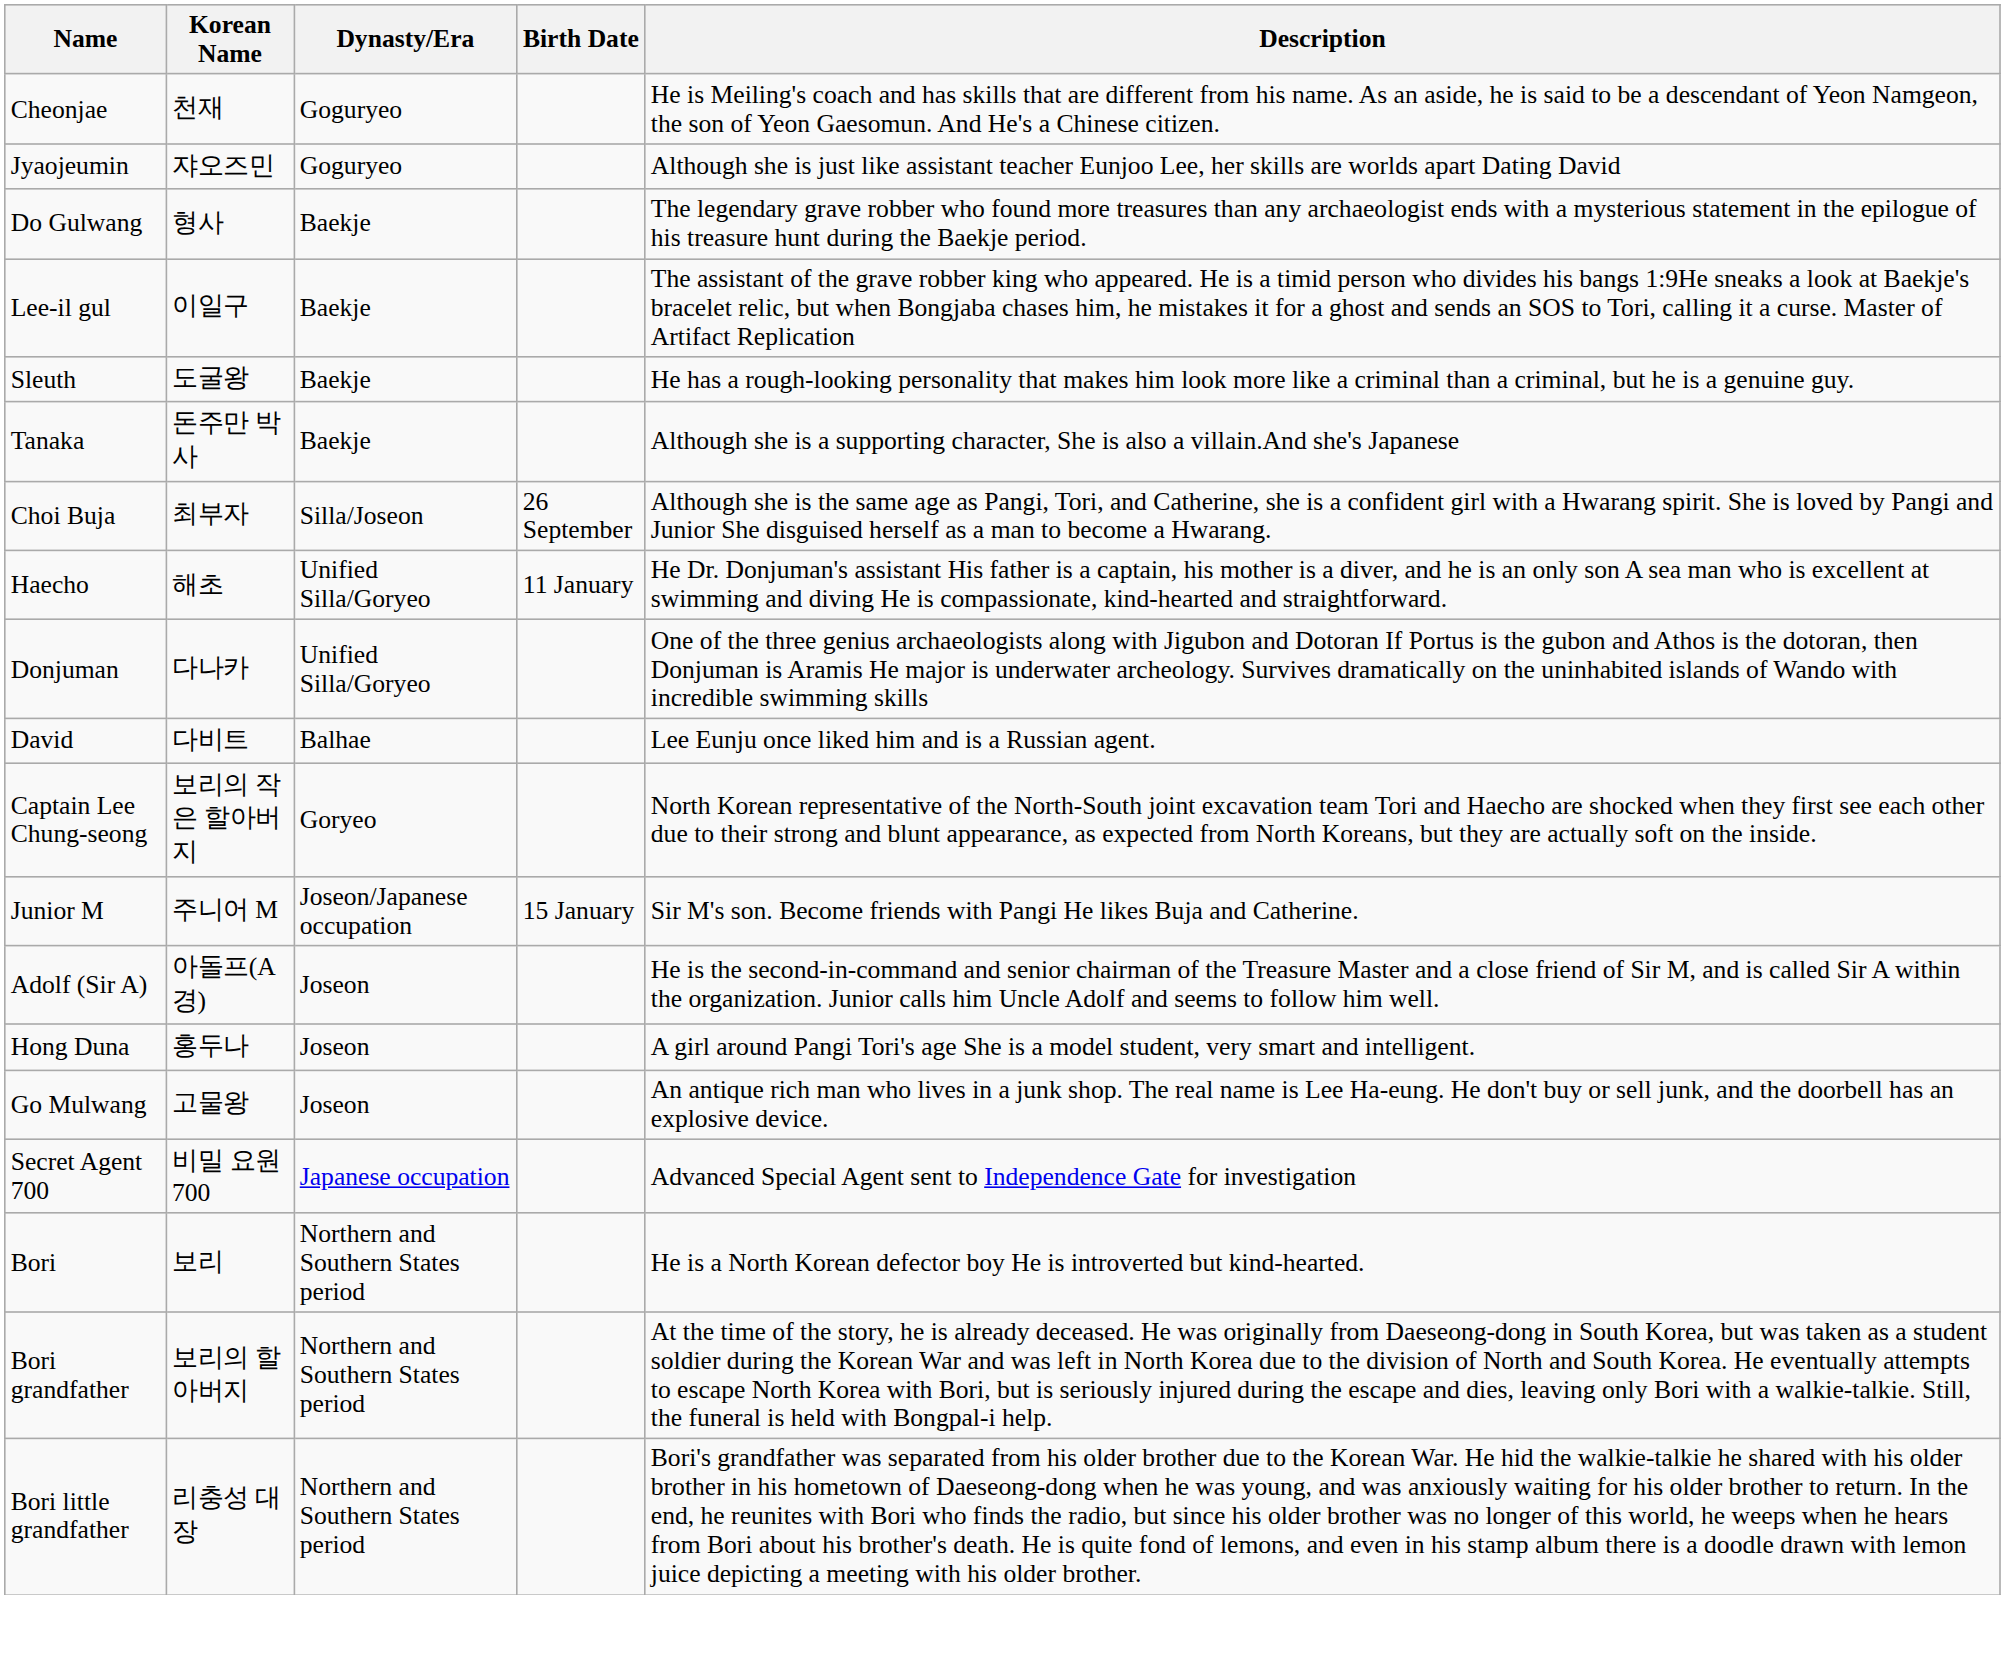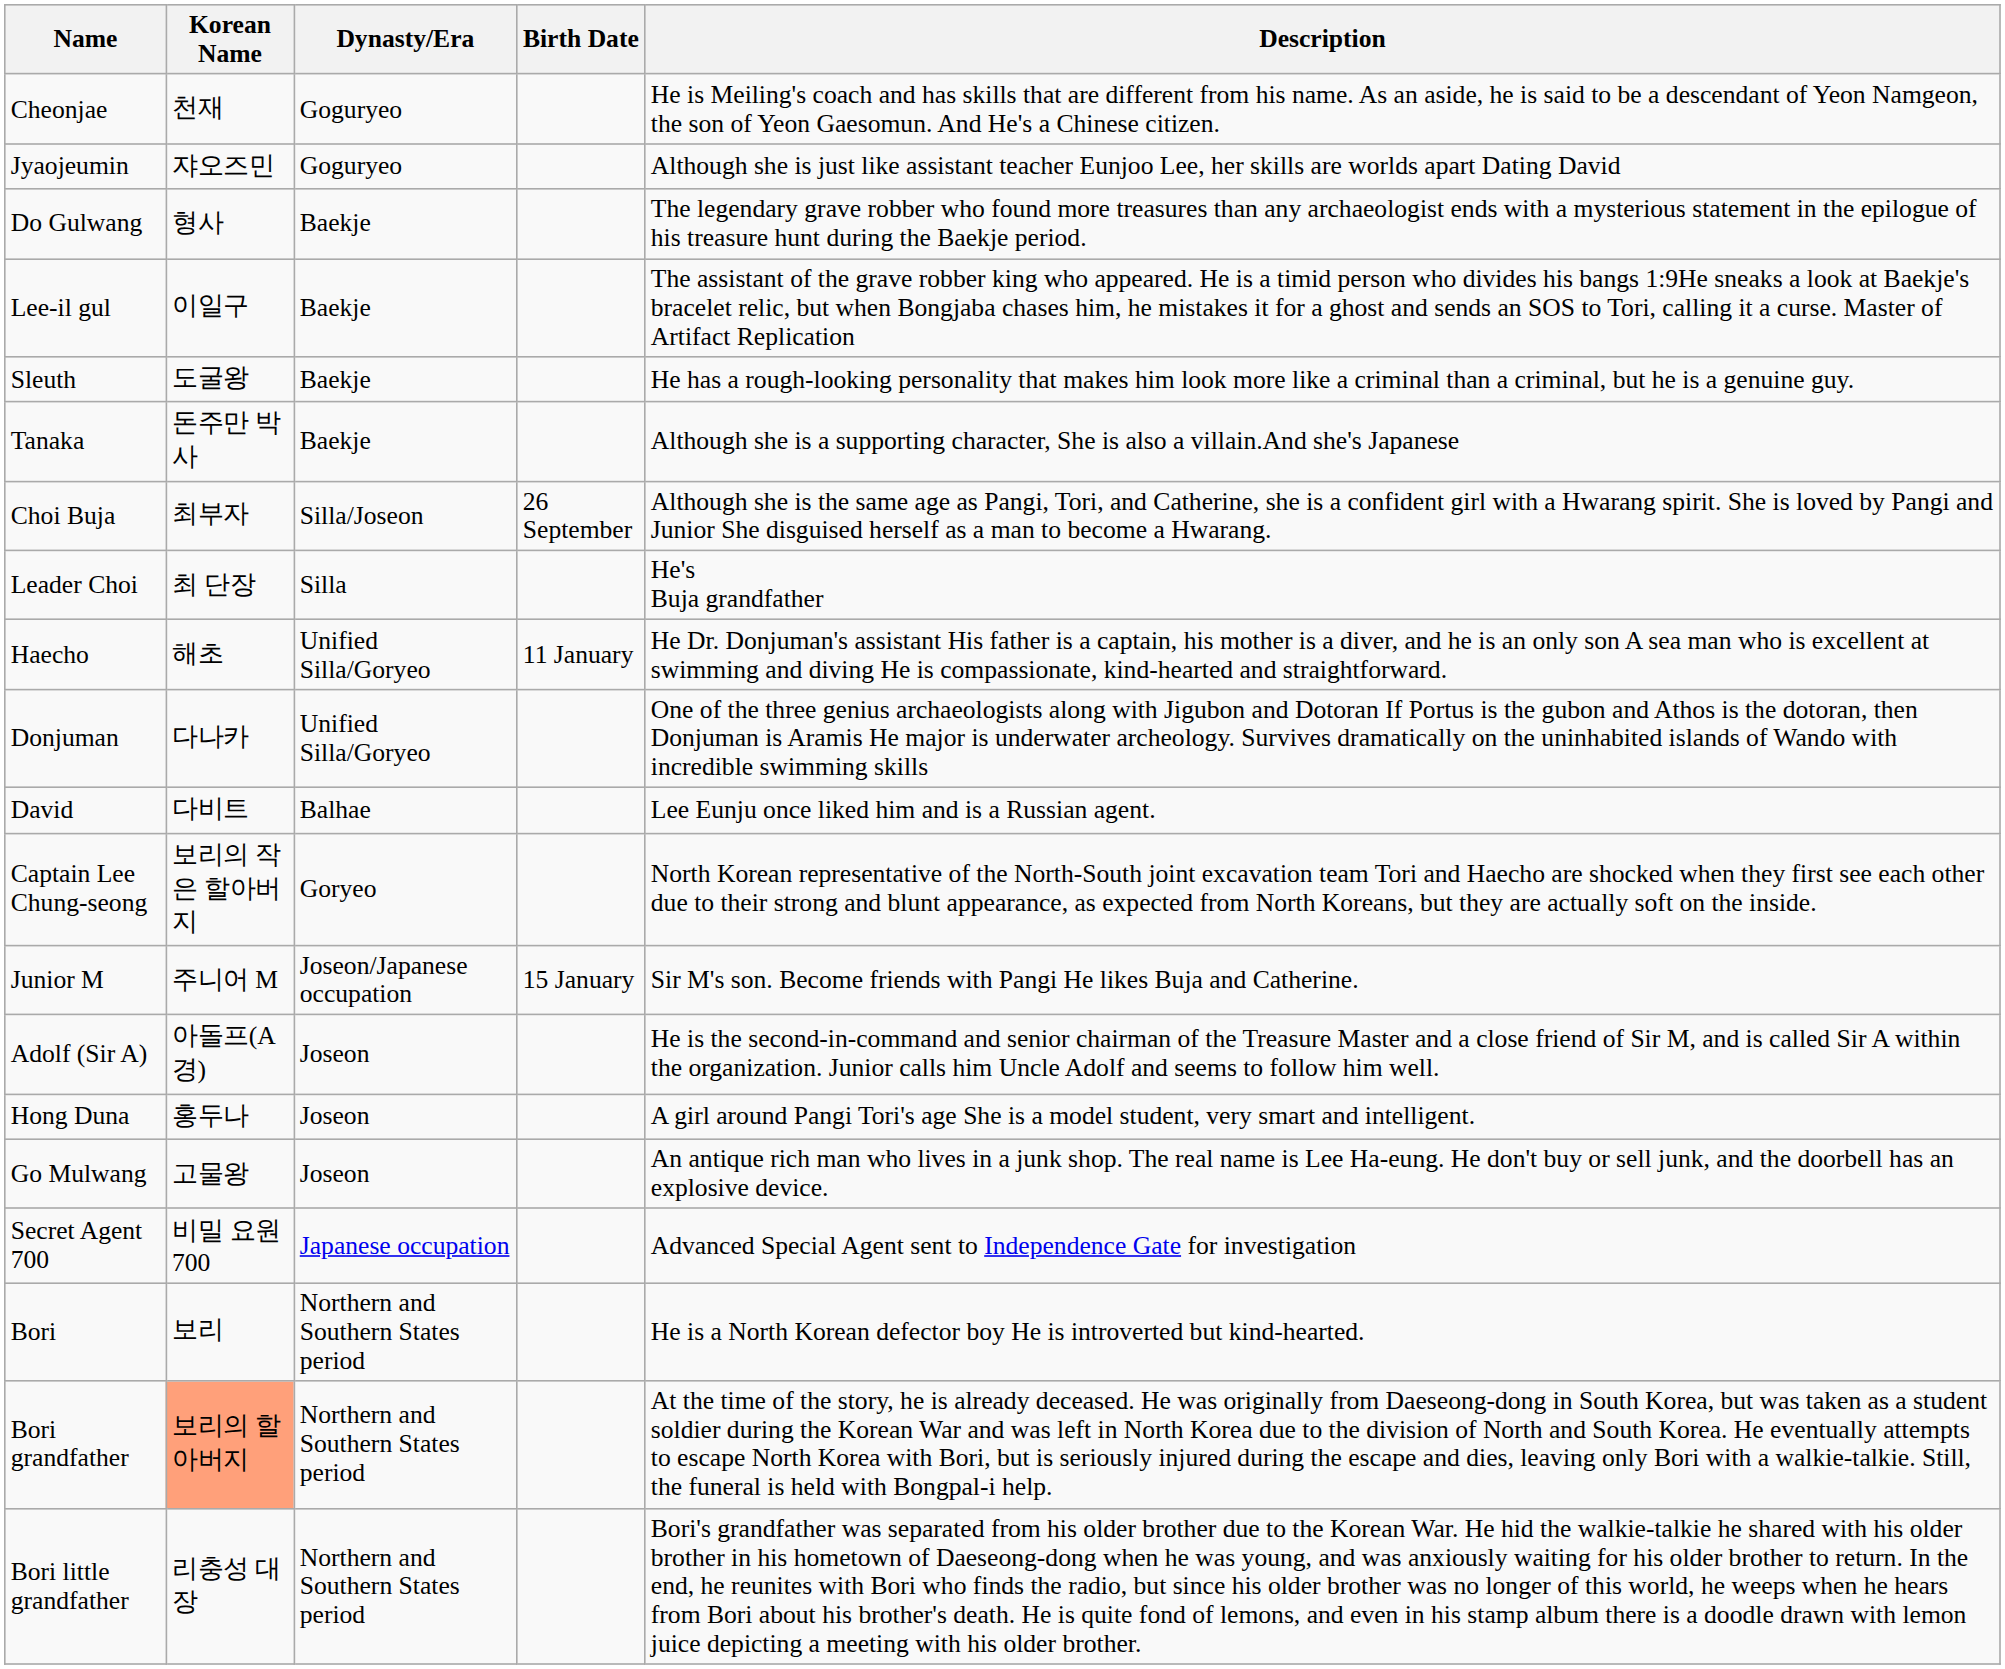+ row: Leader Choi | 최 단장 | Silla | He's Buja grandfather
Bori grandfather | Korean Name: no background -> lightsalmon background
